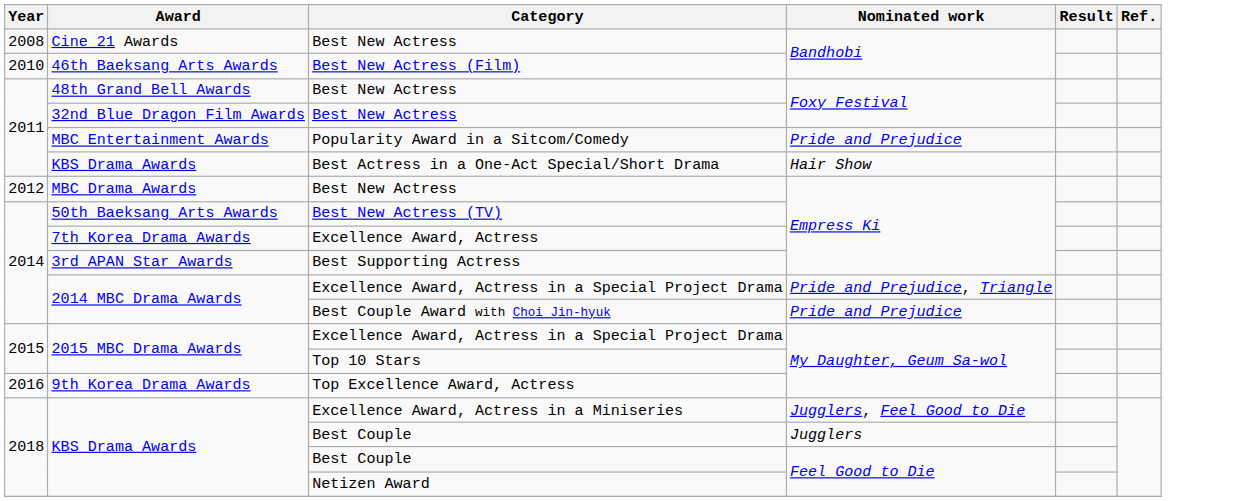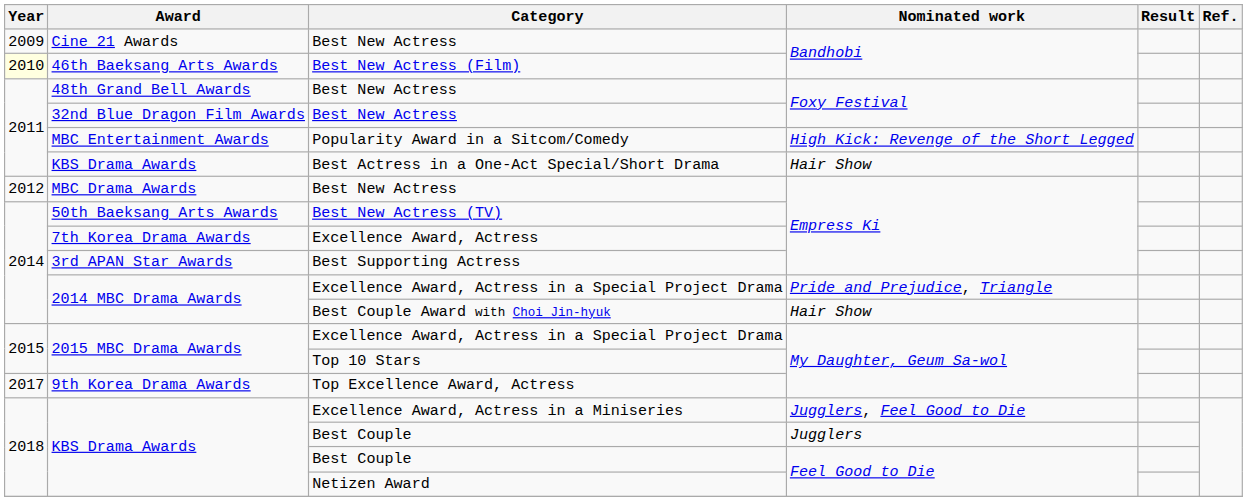Cine 21 Awards / Best New Actress | Year: 2008 -> 2009
Best New Actress (Film) | Year: no background -> lightyellow background
Popularity Award in a Sitcom/Comedy | Nominated work: Pride and Prejudice -> High Kick: Revenge of the Short Legged
Best Couple Award with Choi Jin-hyuk | Nominated work: Pride and Prejudice -> Hair Show
Top Excellence Award, Actress | Year: 2016 -> 2017
